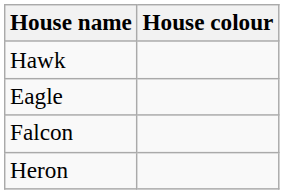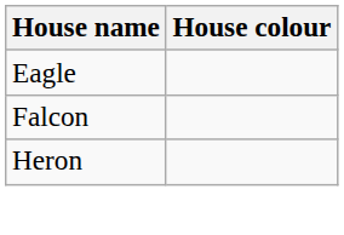- row: Hawk
